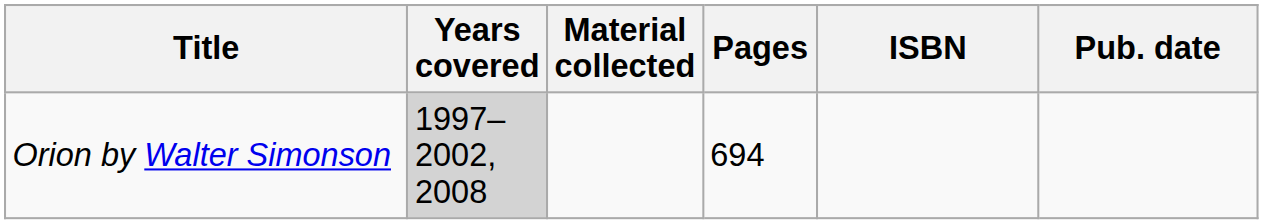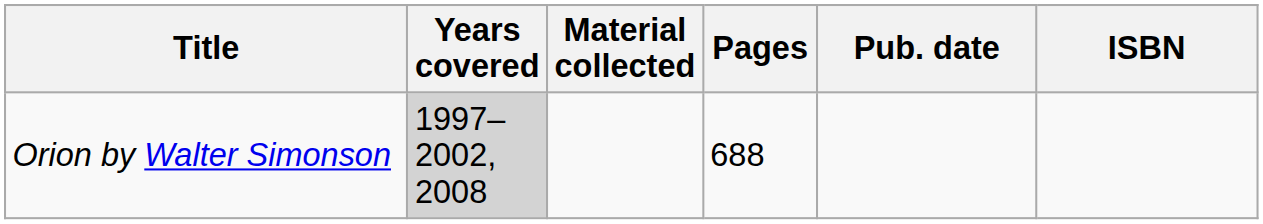columns swapped: Pub. date <-> ISBN
Orion by Walter Simonson | Pages: 694 -> 688
